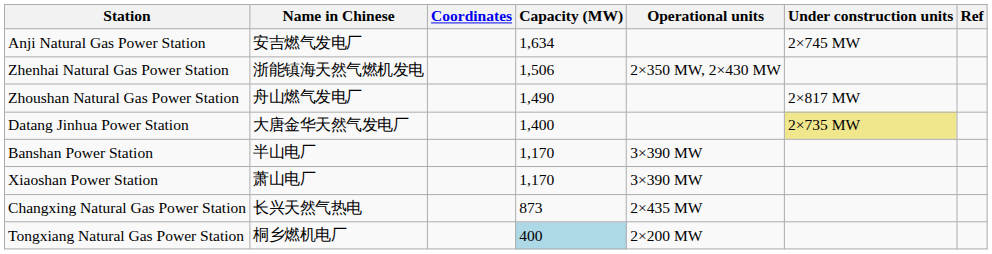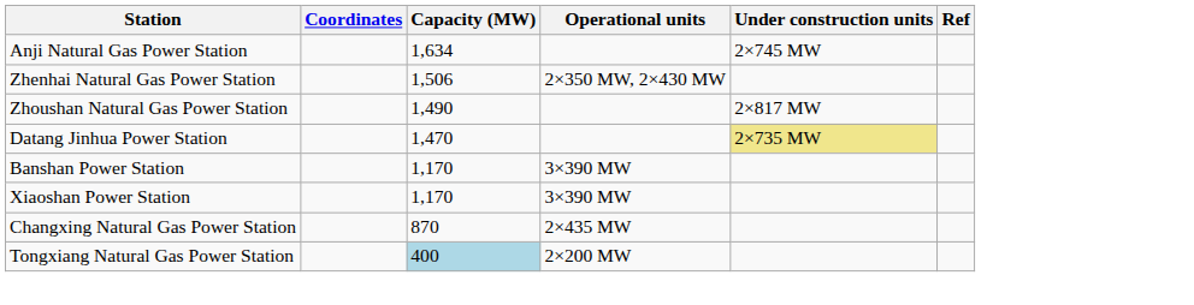- column: Name in Chinese | 安吉燃气发电厂 | 浙能镇海天然气燃机发电 | 舟山燃气发电厂 | 大唐金华天然气发电厂 | 半山电厂 | 萧山电厂 | 长兴天然气热电 | 桐乡燃机电厂
Datang Jinhua Power Station | Capacity (MW): 1,400 -> 1,470
Changxing Natural Gas Power Station | Capacity (MW): 873 -> 870
